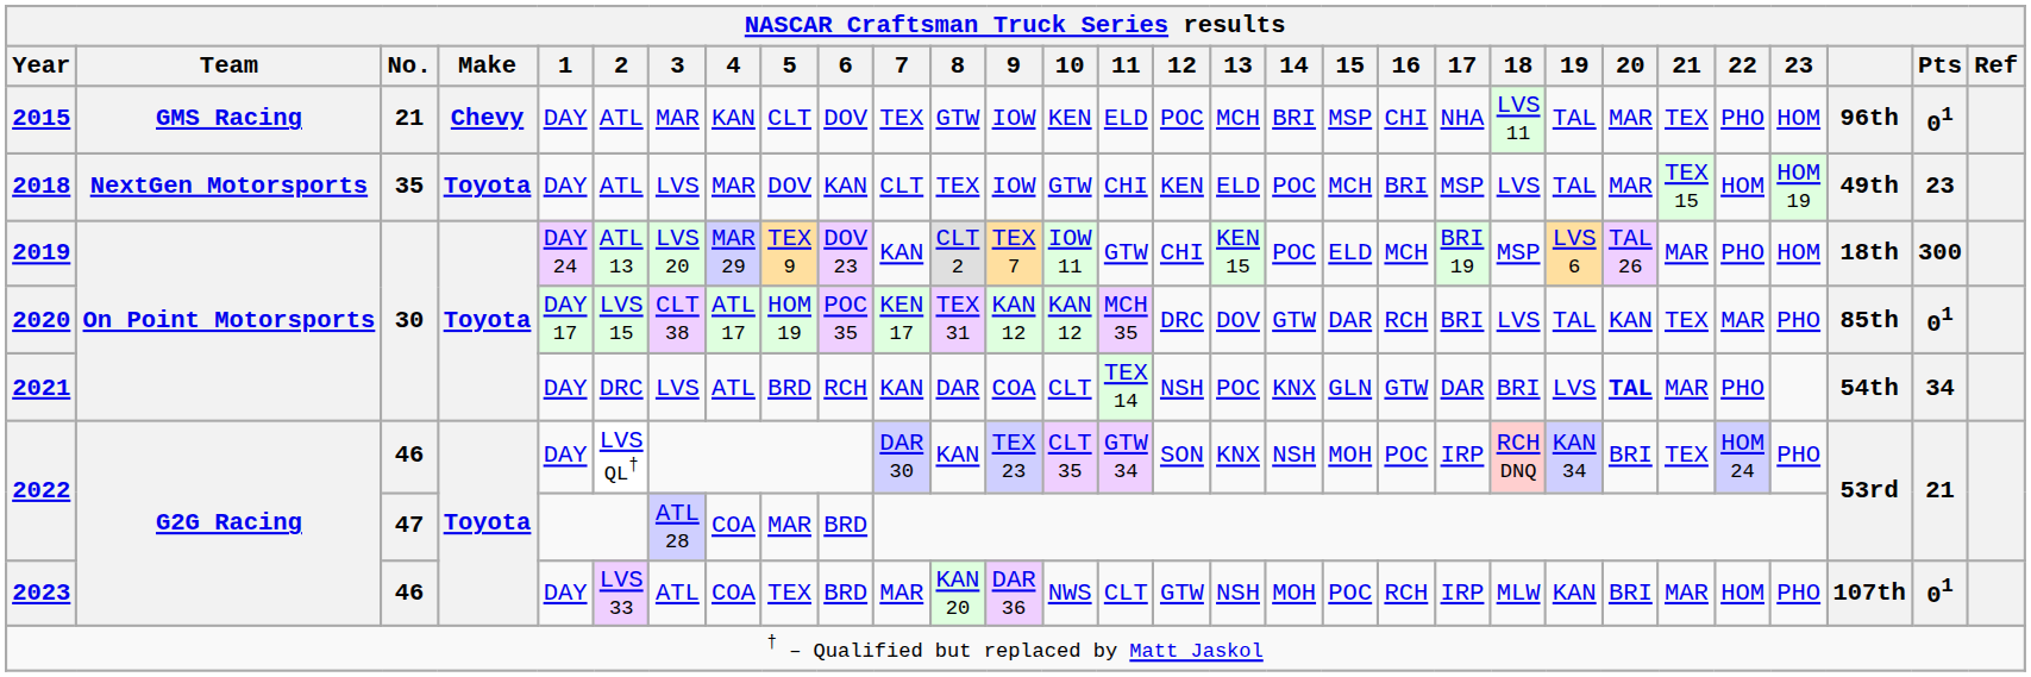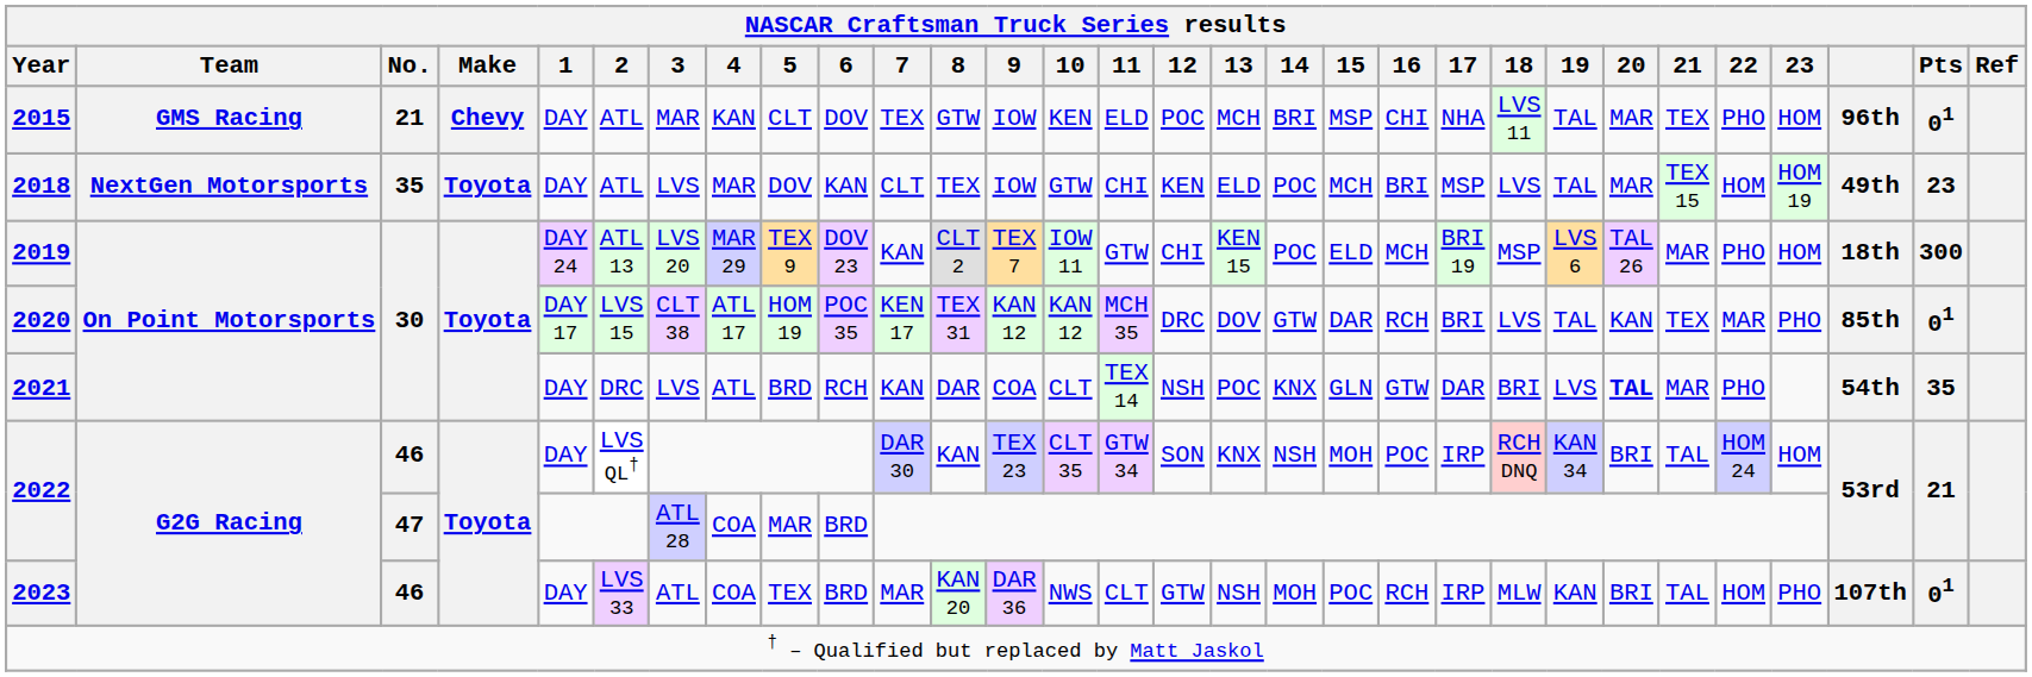2021 | Pts: 34 -> 35
2022 / 46 | 21: TEX -> TAL
2022 / 46 | 23: PHO -> HOM
2023 | 21: MAR -> TAL
